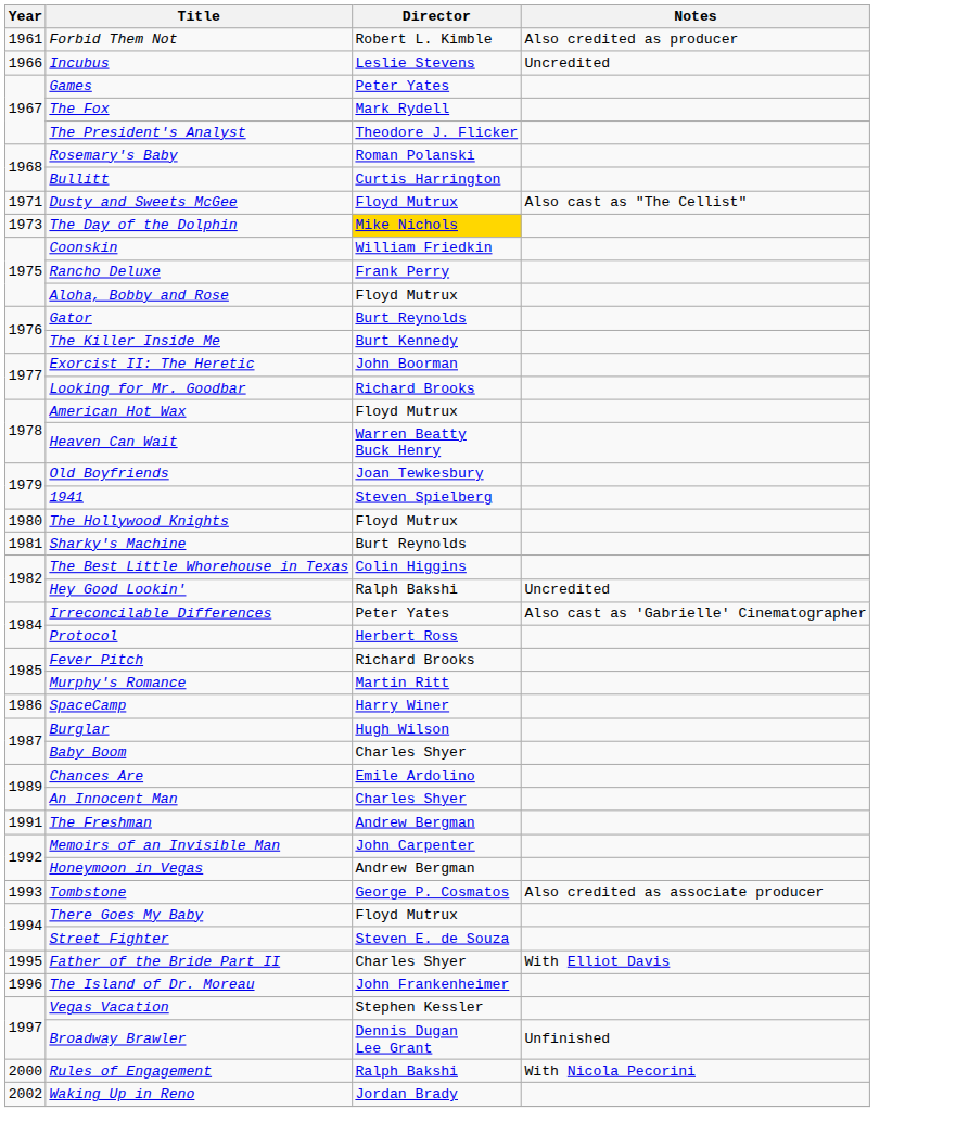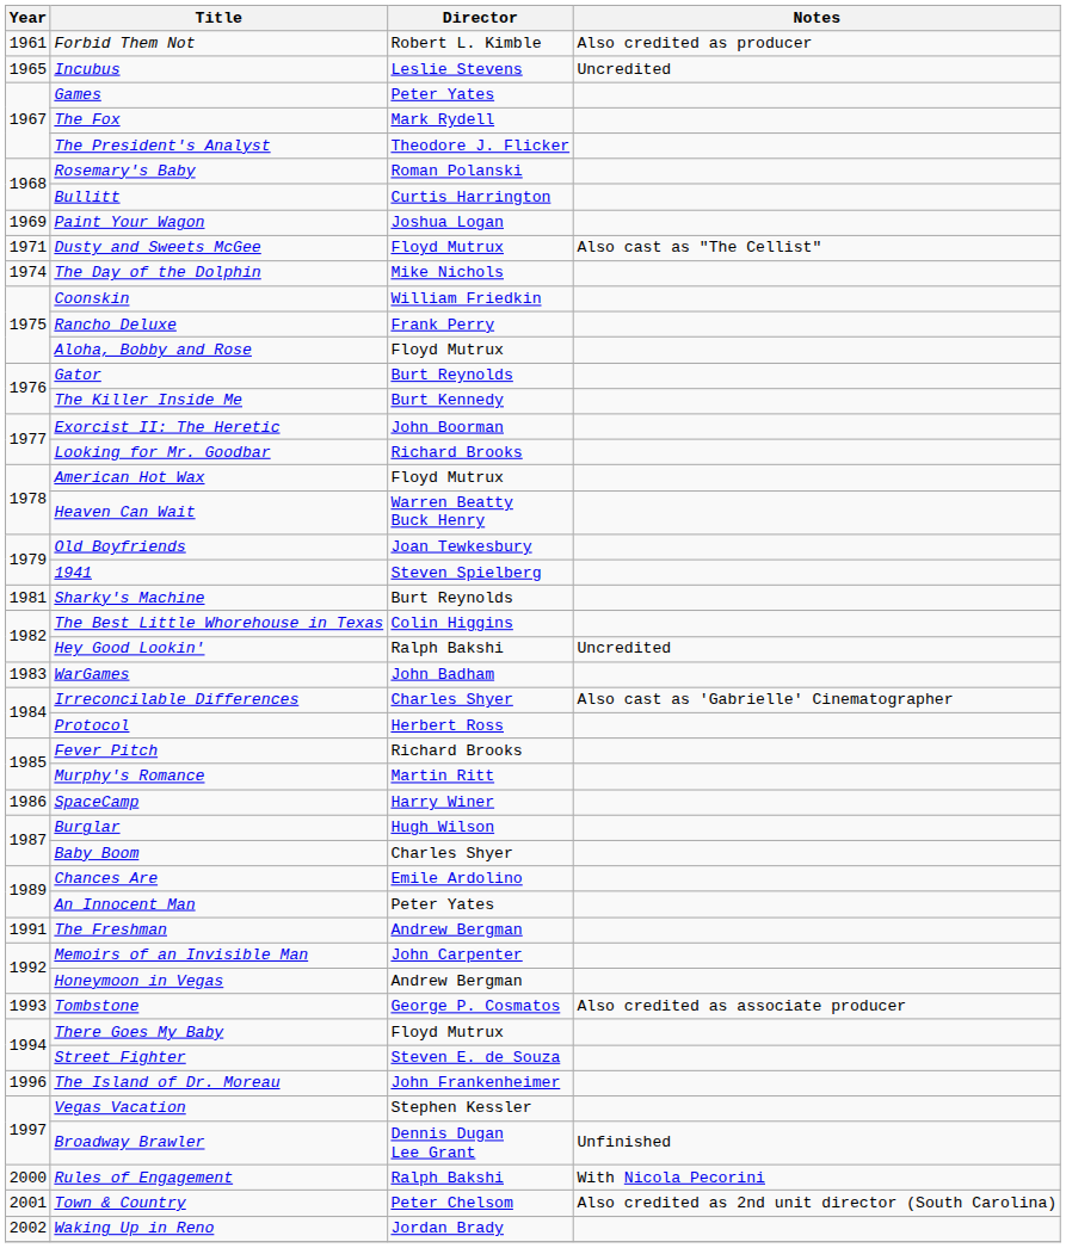Incubus | Year: 1966 -> 1965
+ row: 1969 | Paint Your Wagon | Joshua Logan
The Day of the Dolphin | Year: 1973 -> 1974
The Day of the Dolphin | Director: gold background -> no background
- row: 1980 | The Hollywood Knights | Floyd Mutrux
+ row: 1983 | WarGames | John Badham
Irreconcilable Differences | Director: Peter Yates -> Charles Shyer
An Innocent Man | Director: Charles Shyer -> Peter Yates
- row: 1995 | Father of the Bride Part II | Charles Shyer | With Elliot Davis
+ row: 2001 | Town & Country | Peter Chelsom | Also credited as 2nd unit director (South Carolina)
